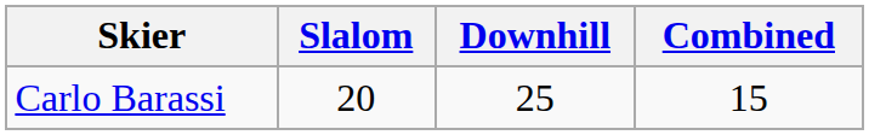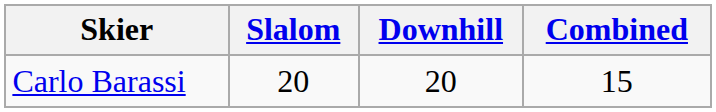Carlo Barassi | Downhill: 25 -> 20
